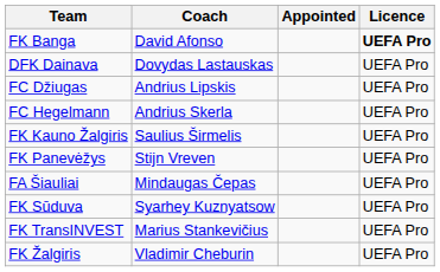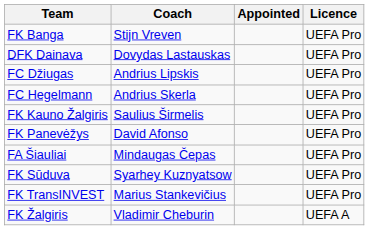FK Banga | Coach: David Afonso -> Stijn Vreven
FK Banga | Licence: bold -> normal
FK Panevėžys | Coach: Stijn Vreven -> David Afonso
FK Žalgiris | Licence: UEFA Pro -> UEFA A
